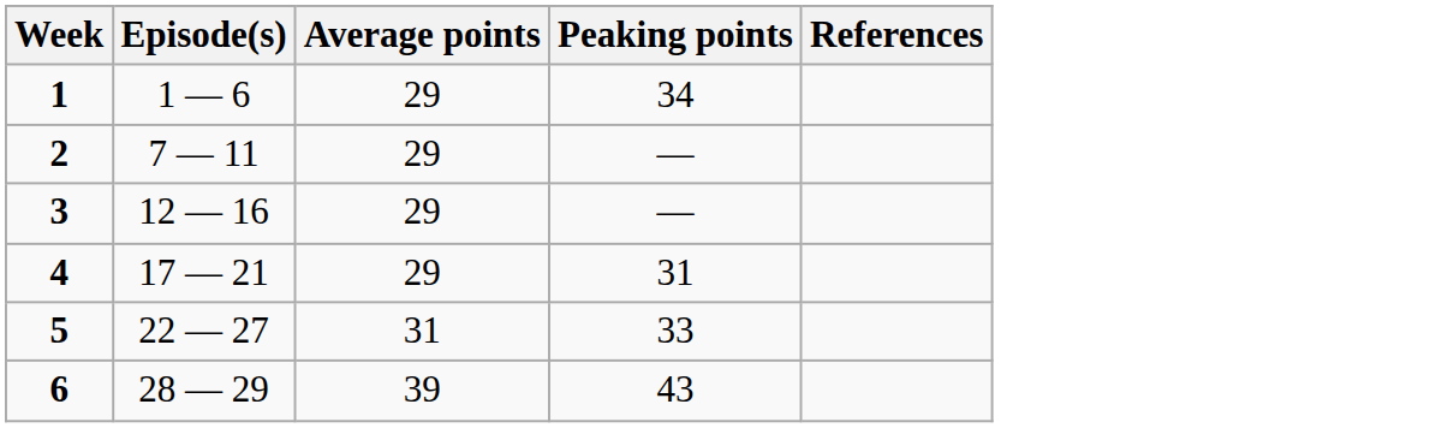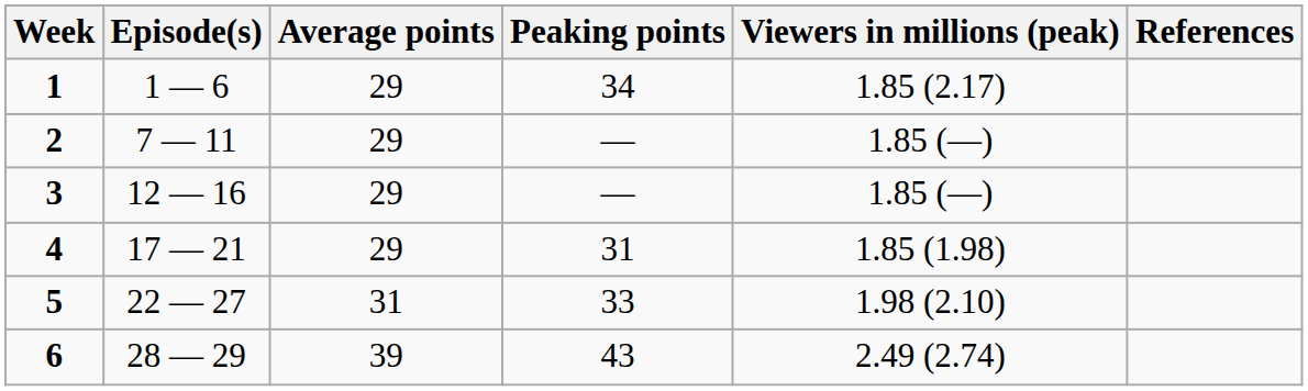+ column: Viewers in millions (peak) | 1.85 (2.17) | 1.85 (—) | 1.85 (—) | 1.85 (1.98) | 1.98 (2.10) | 2.49 (2.74)
